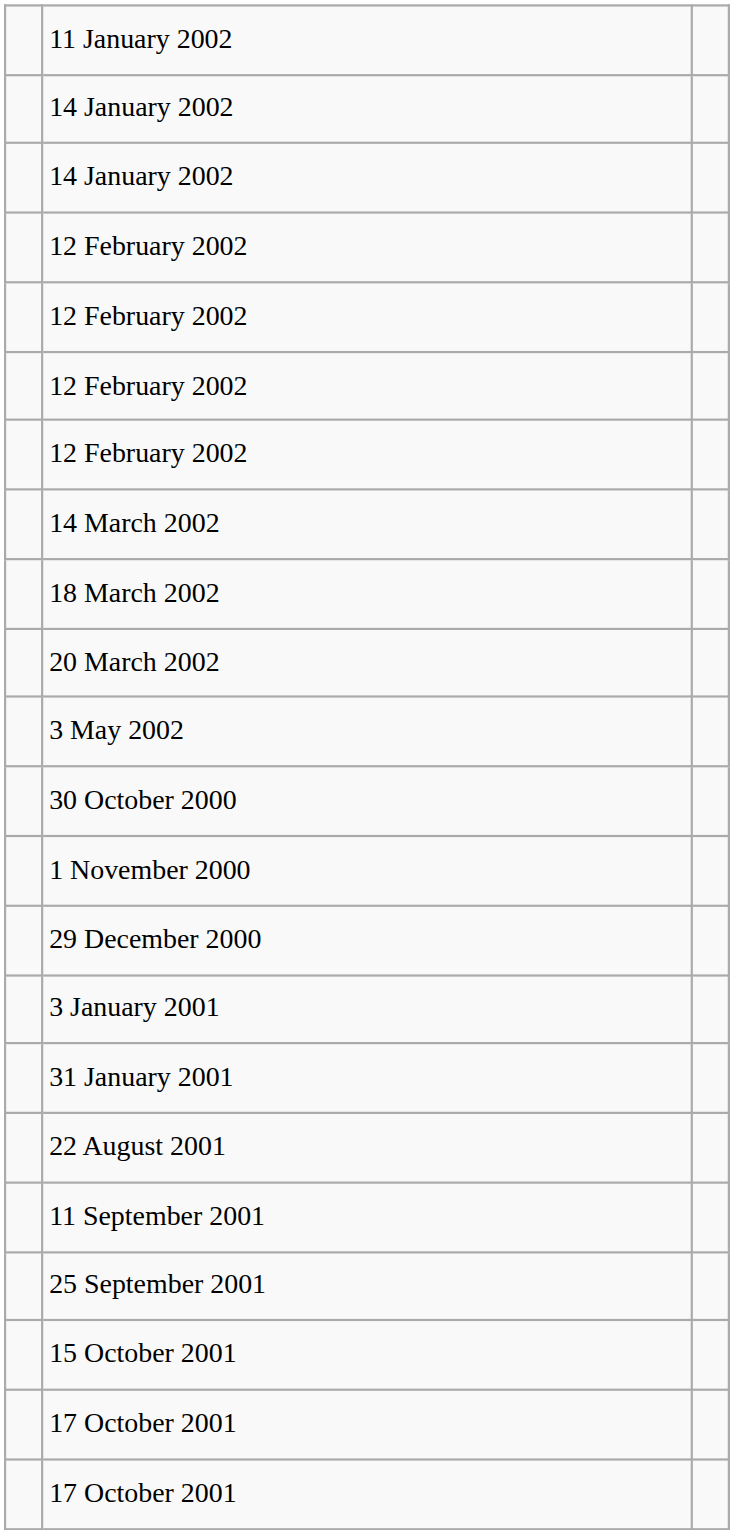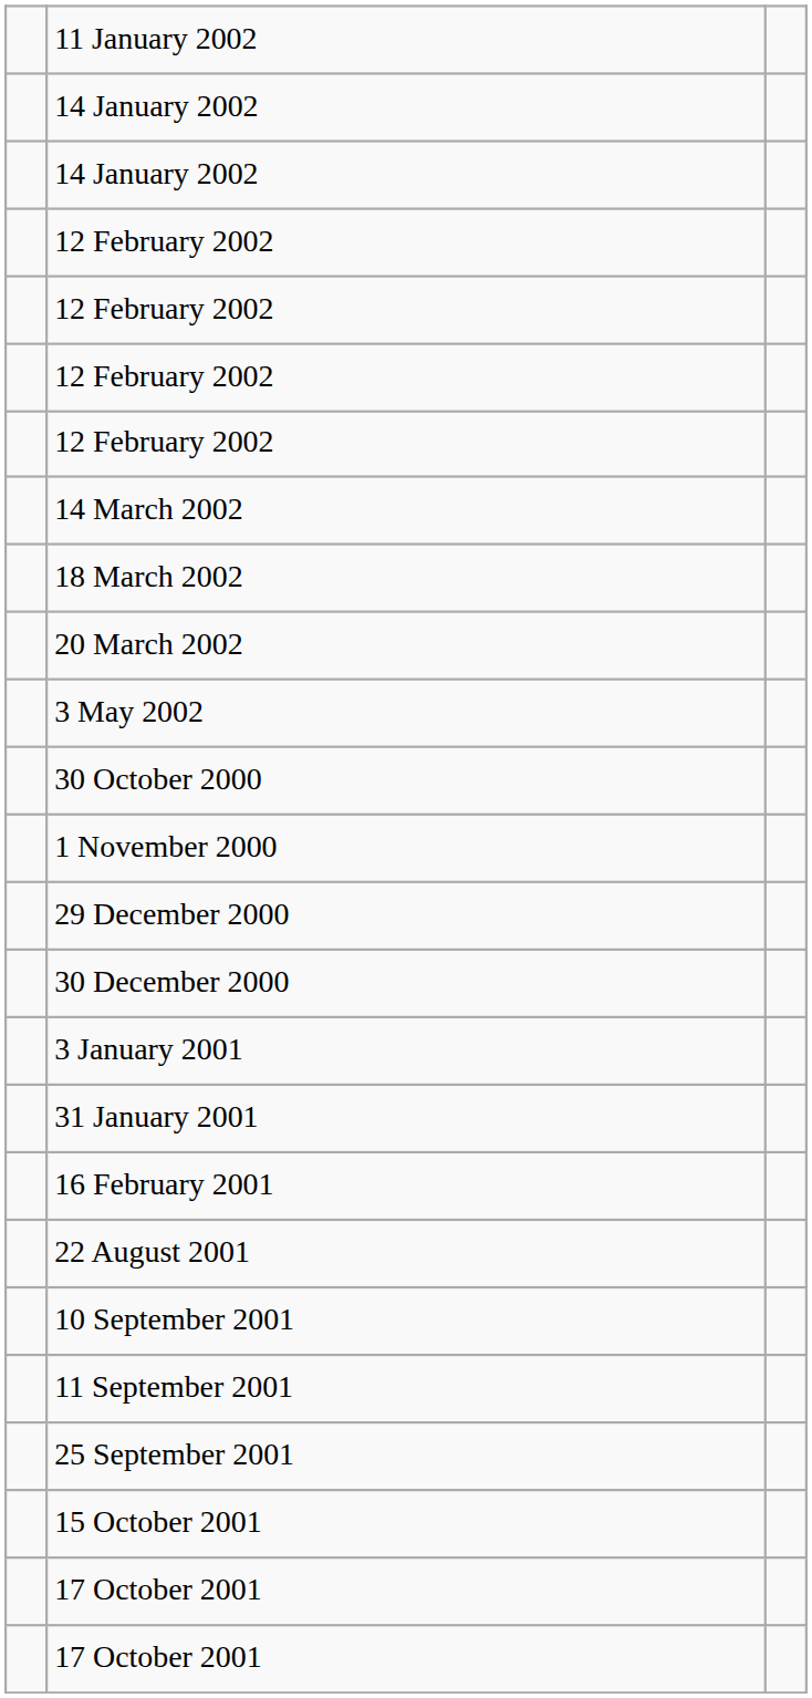+ row: 30 December 2000
+ row: 16 February 2001
+ row: 10 September 2001
